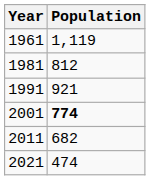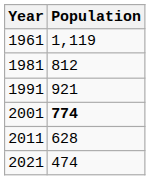2011 | Population: 682 -> 628
